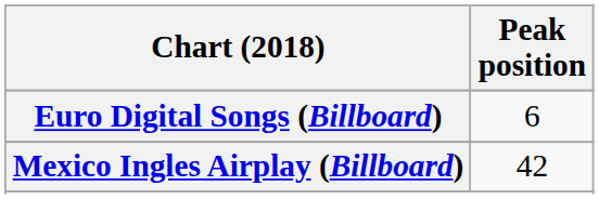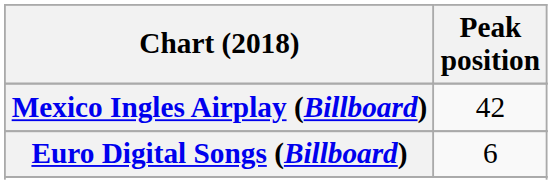rows swapped: Euro Digital Songs (Billboard) <-> Mexico Ingles Airplay (Billboard)
